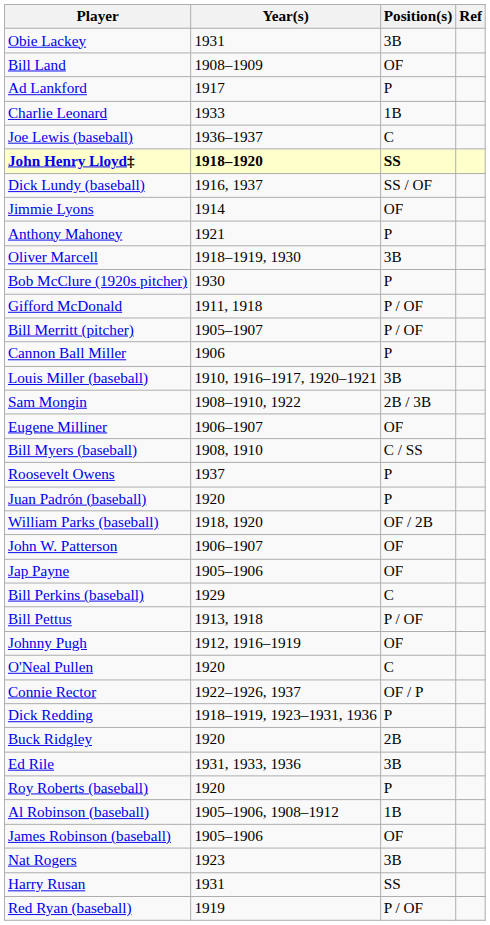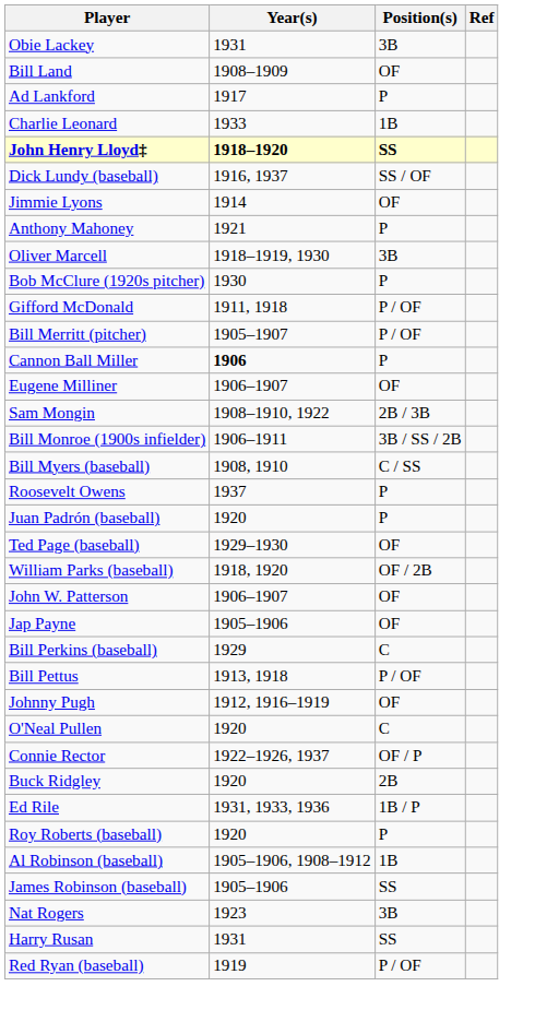- row: Joe Lewis (baseball) | 1936–1937 | C
Cannon Ball Miller | Year(s): normal -> bold
- row: Louis Miller (baseball) | 1910, 1916–1917, 1920–1921 | 3B
rows swapped: Eugene Milliner <-> Sam Mongin
+ row: Bill Monroe (1900s infielder) | 1906–1911 | 3B / SS / 2B
+ row: Ted Page (baseball) | 1929–1930 | OF
- row: Dick Redding | 1918–1919, 1923–1931, 1936 | P
Ed Rile | Position(s): 3B -> 1B / P
James Robinson (baseball) | Position(s): OF -> SS
